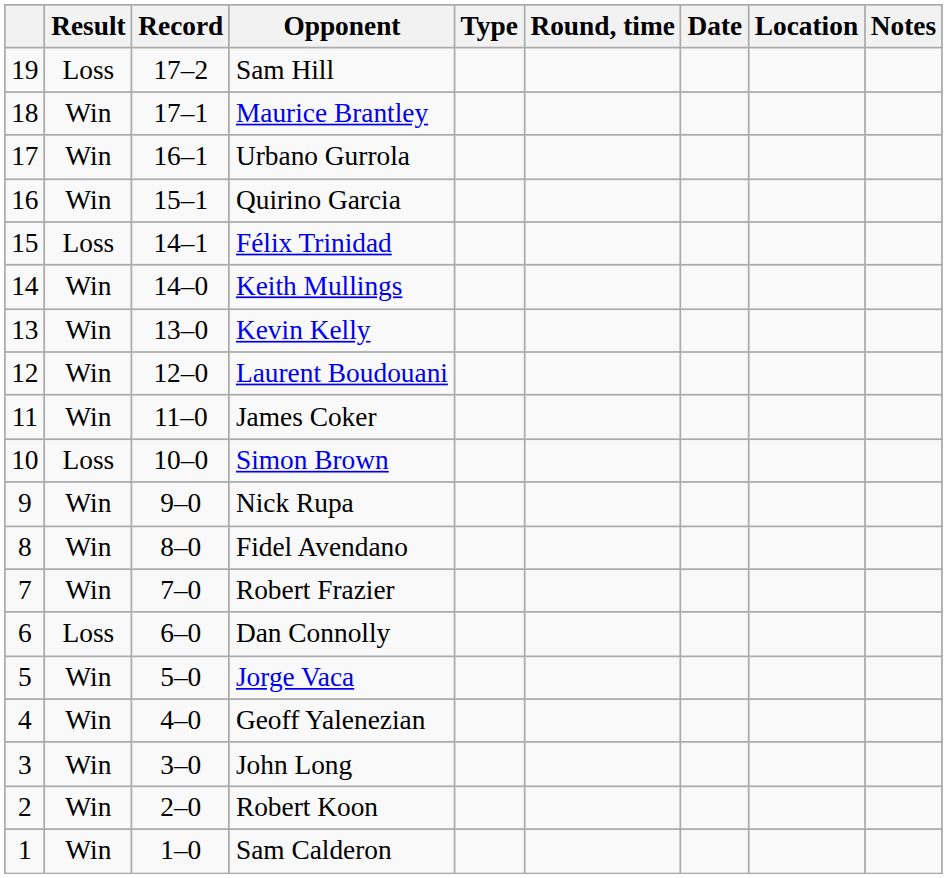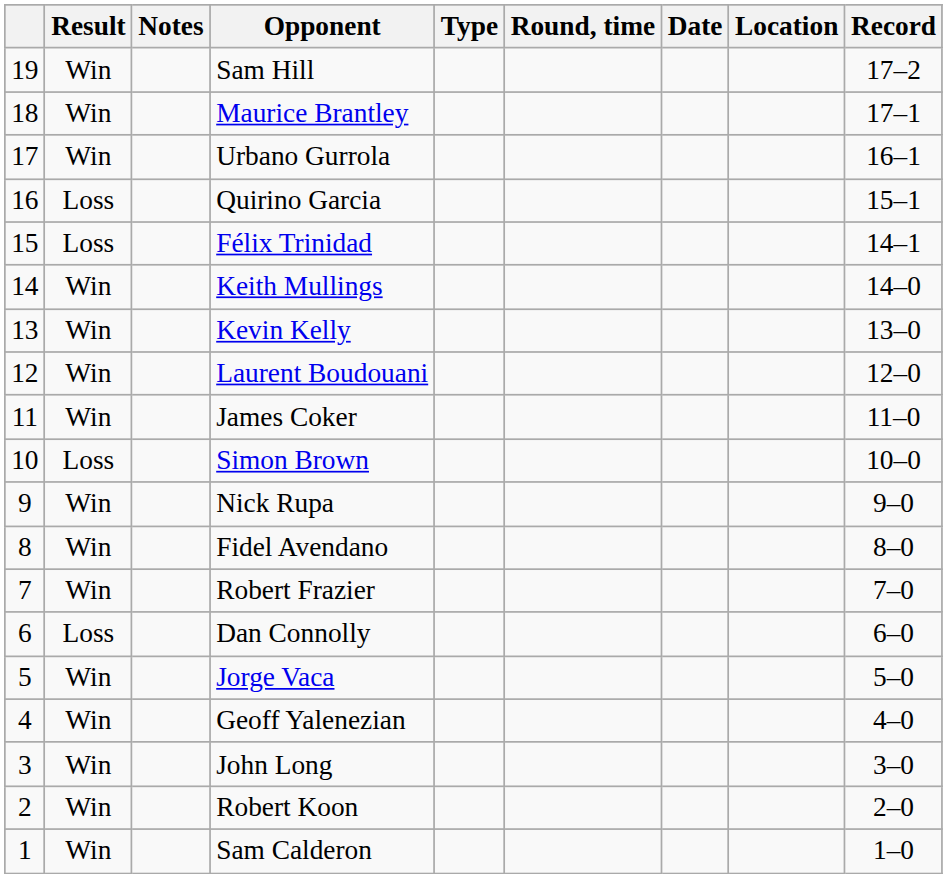columns swapped: Record <-> Notes
Sam Hill | Result: Loss -> Win
Quirino Garcia | Result: Win -> Loss
